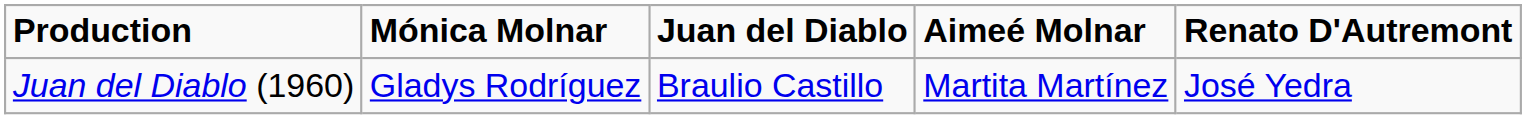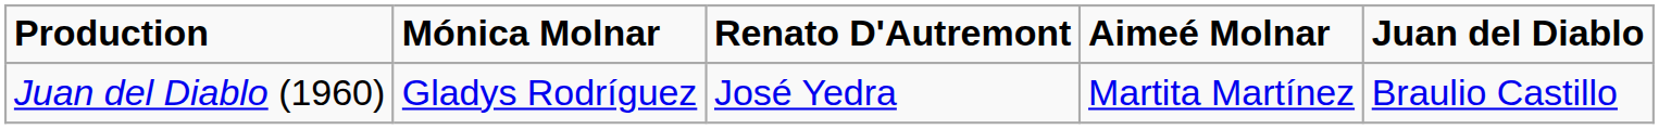columns swapped: Juan del Diablo <-> Renato D'Autremont
